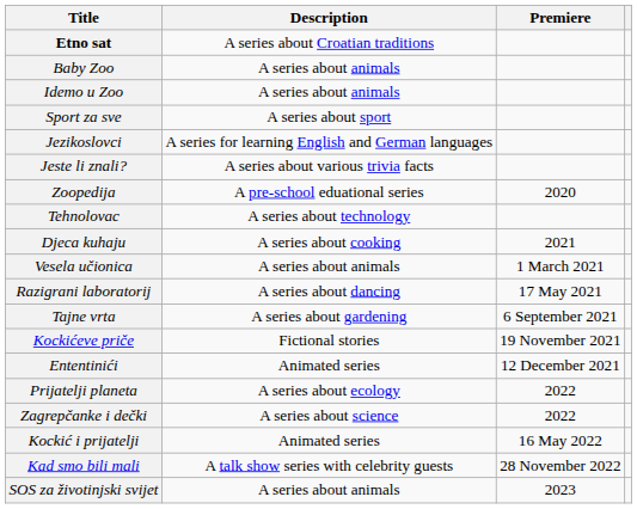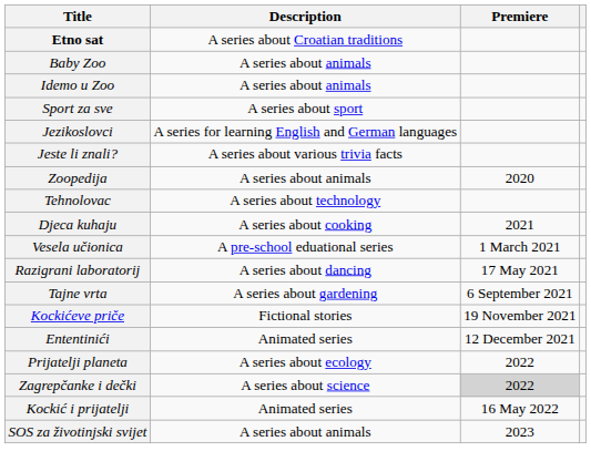Zoopedija | Description: A pre-school eduational series -> A series about animals
Vesela učionica | Description: A series about animals -> A pre-school eduational series
Zagrepčanke i dečki | Premiere: no background -> lightgrey background
- row: Kad smo bili mali | A talk show series with celebrity guests | 28 November 2022
